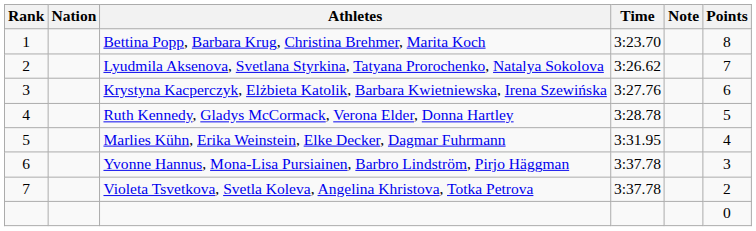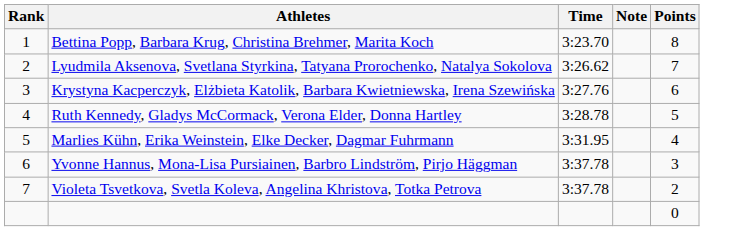- column: Nation
